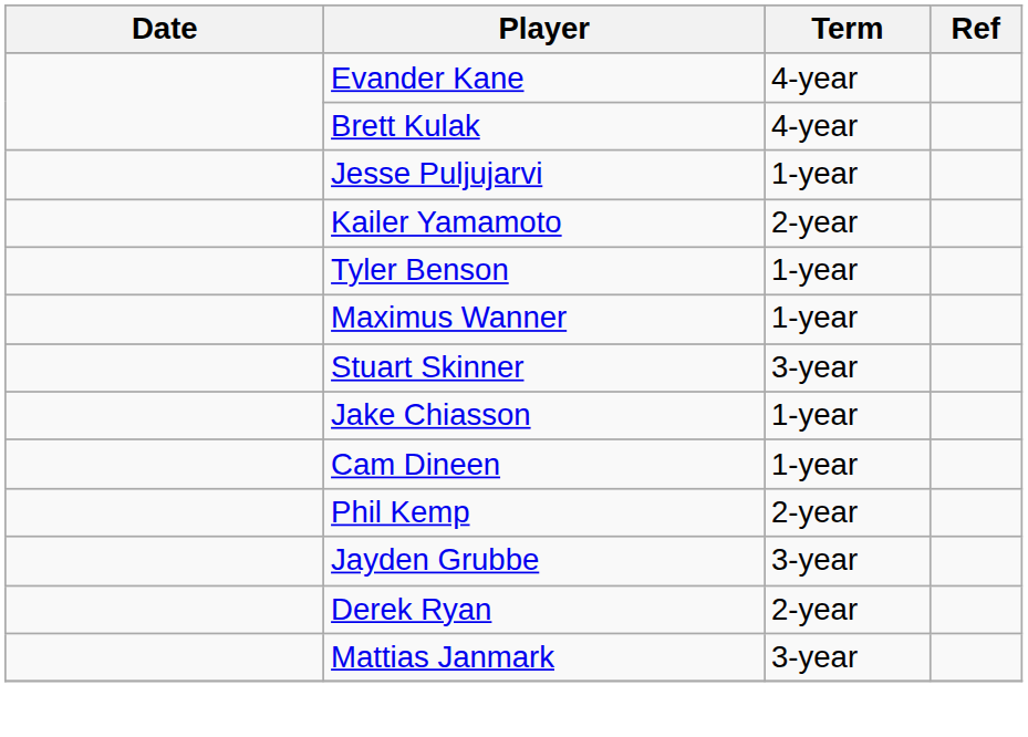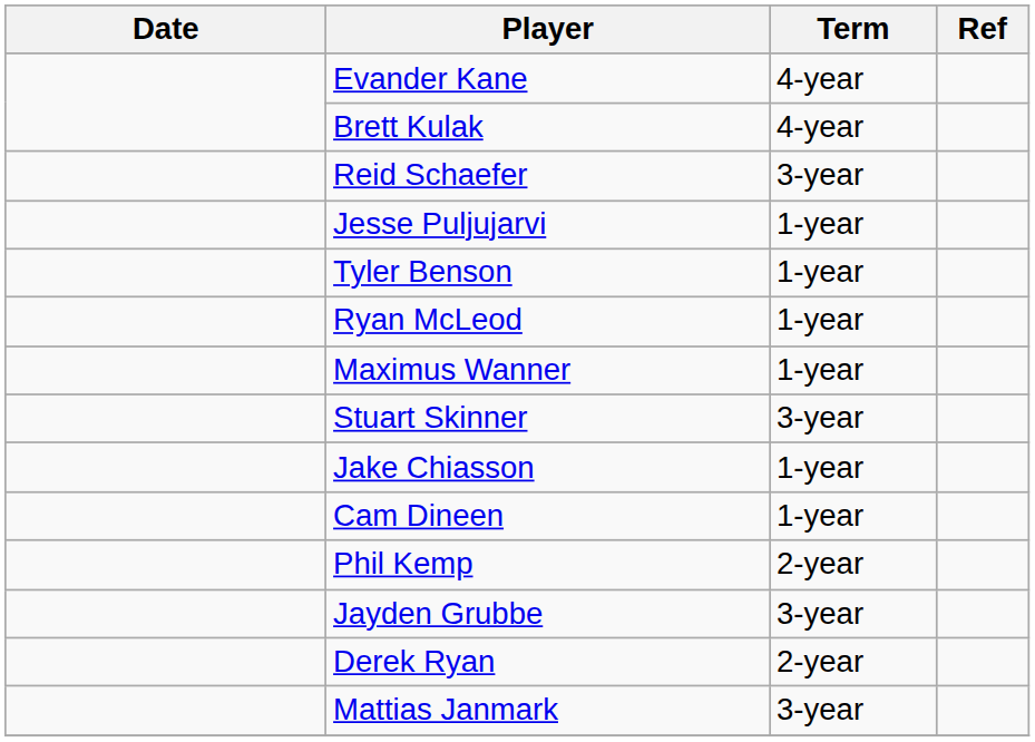+ row: Reid Schaefer | 3-year
- row: Kailer Yamamoto | 2-year
+ row: Ryan McLeod | 1-year
